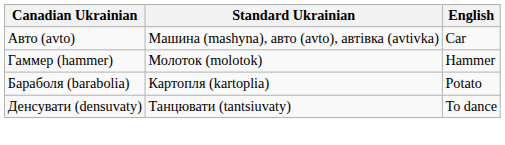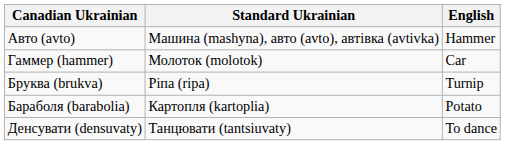Авто (avto) | English: Car -> Hammer
Гаммер (hammer) | English: Hammer -> Car
+ row: Бpyква (brukva) | Ріпа (ripa) | Turnip
